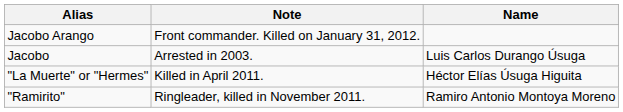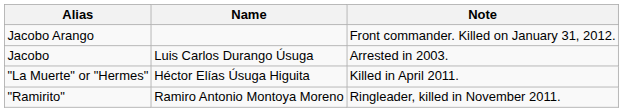columns swapped: Name <-> Note
